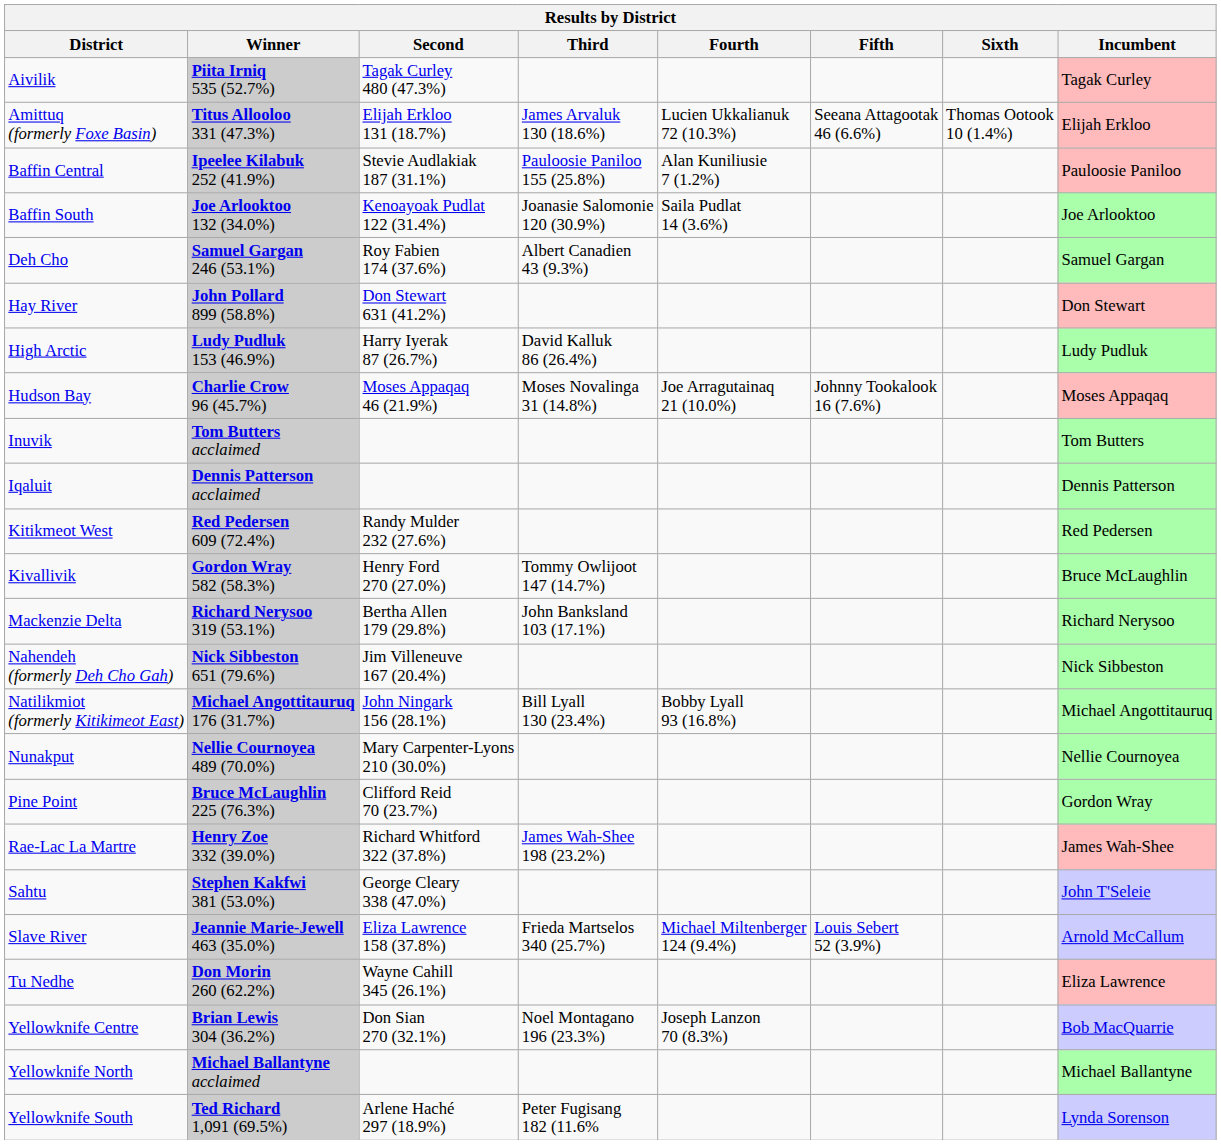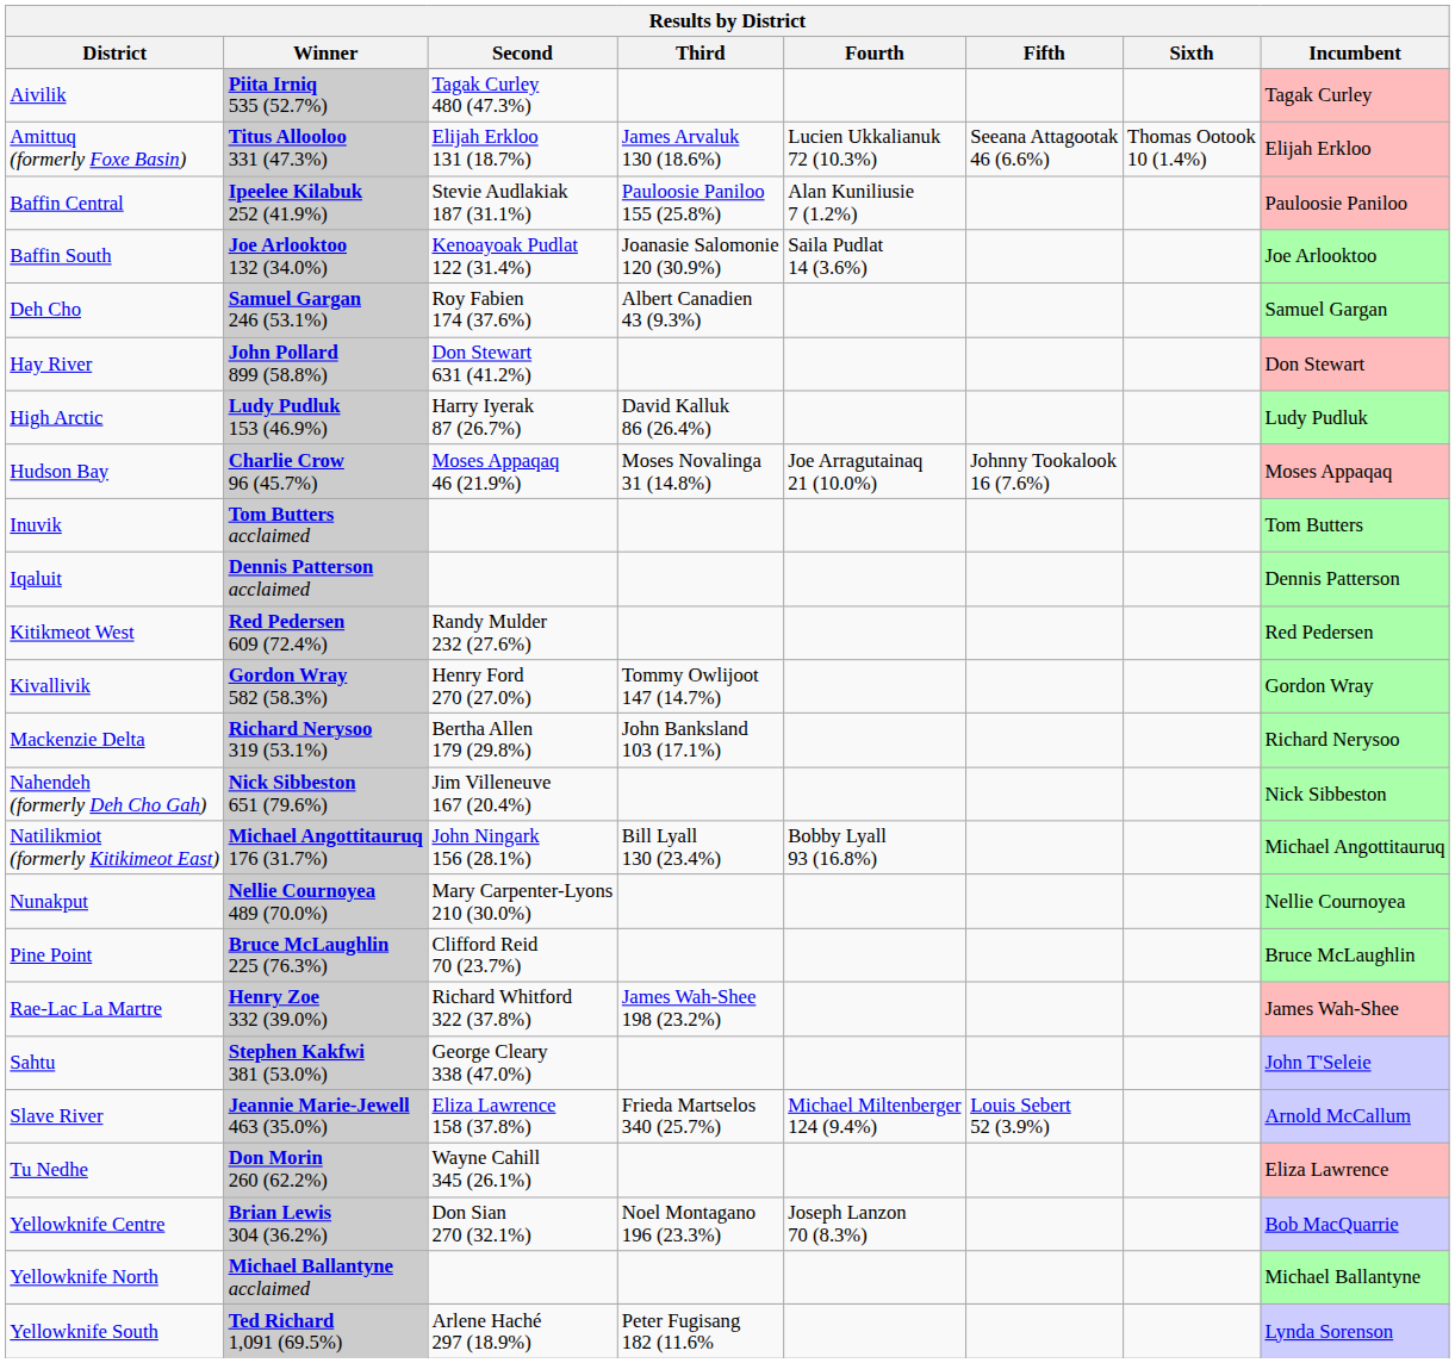Kivallivik | Incumbent: Bruce McLaughlin -> Gordon Wray
Pine Point | Incumbent: Gordon Wray -> Bruce McLaughlin
